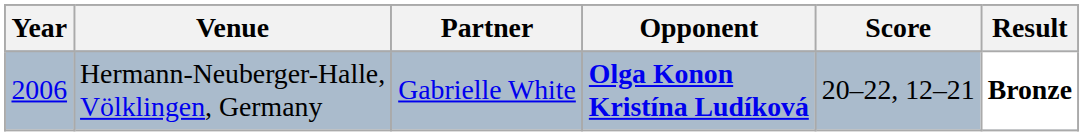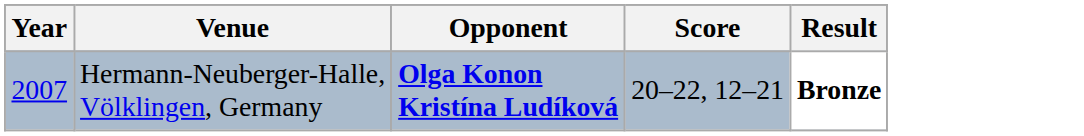- column: Partner | Gabrielle White
Hermann-Neuberger-Halle, Völklingen, Germany | Year: 2006 -> 2007
